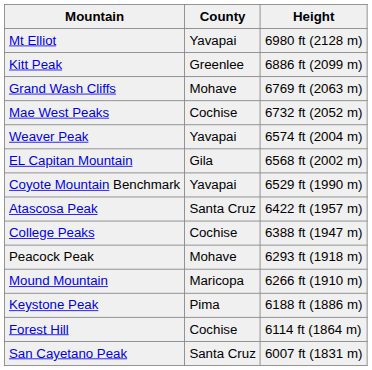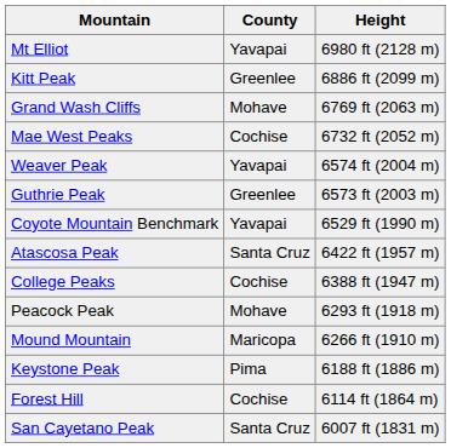+ row: Guthrie Peak | Greenlee | 6573 ft (2003 m)
- row: EL Capitan Mountain | Gila | 6568 ft (2002 m)
